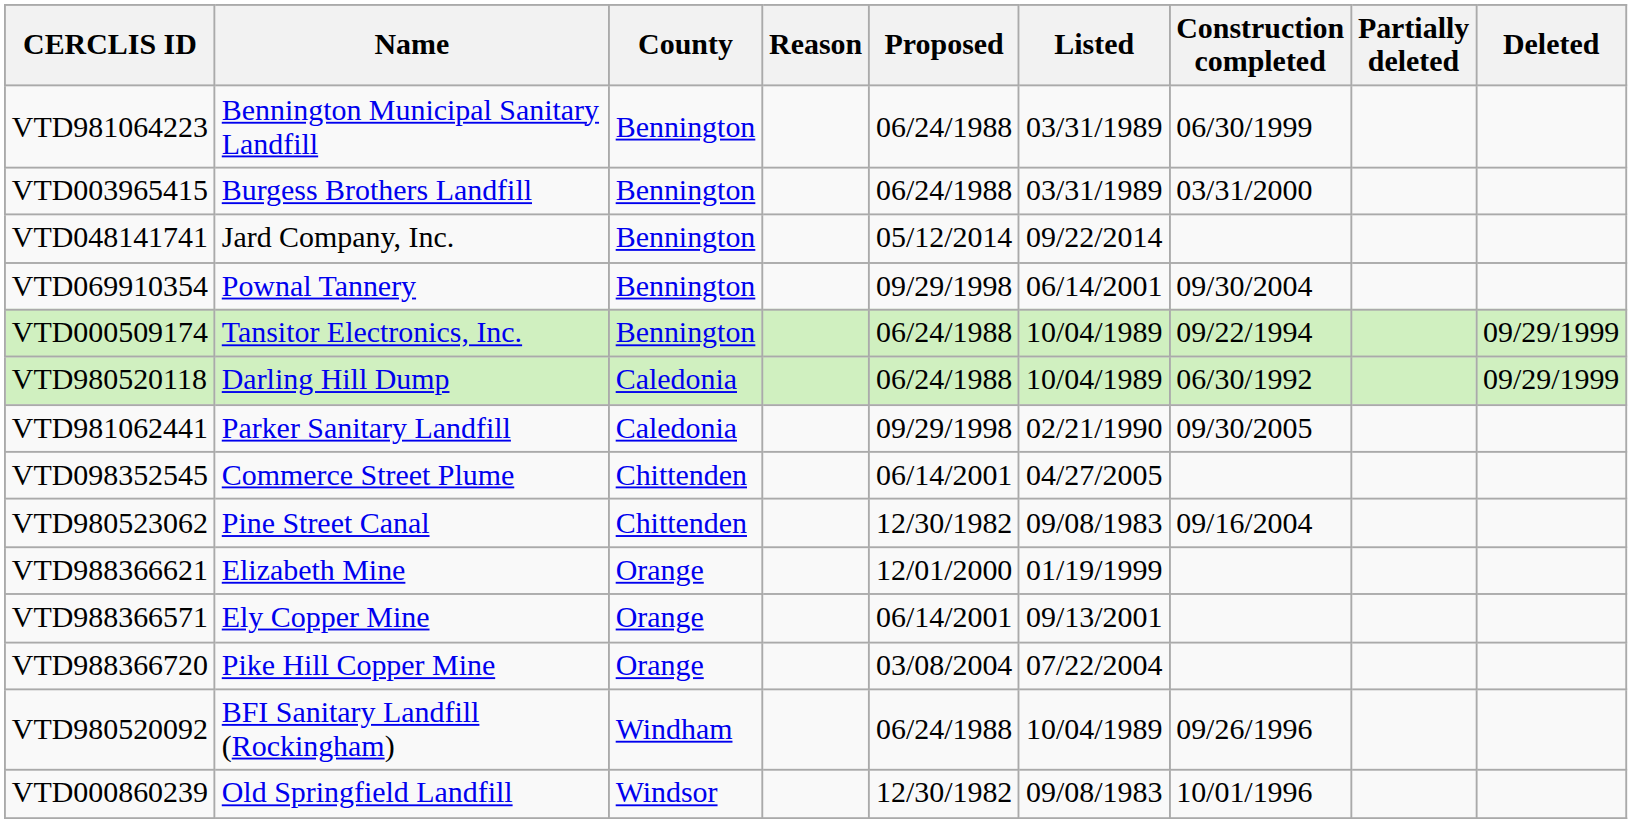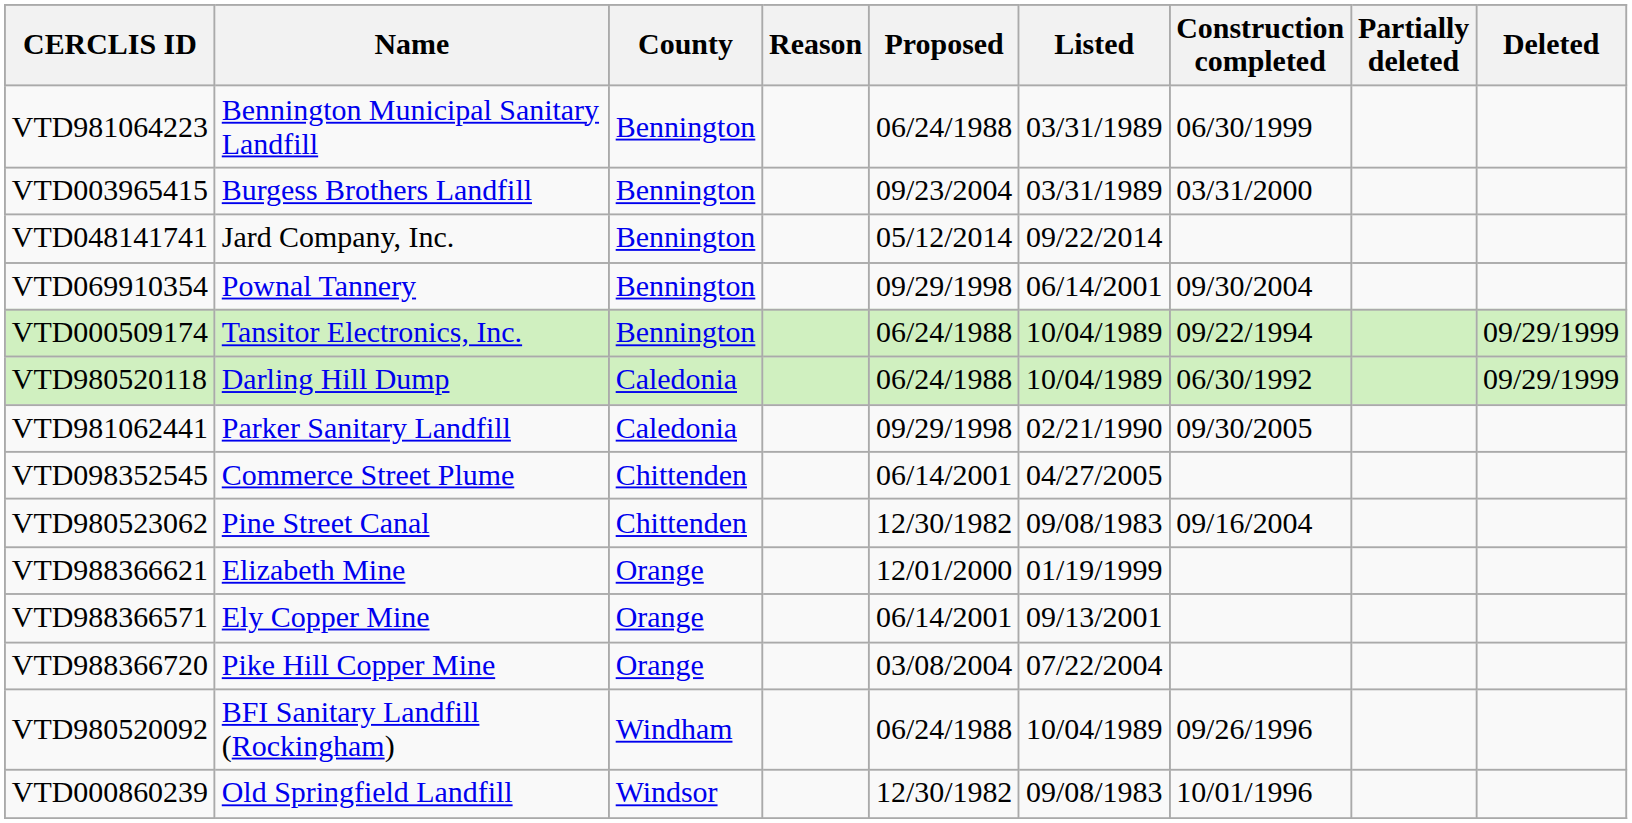VTD003965415 | Proposed: 06/24/1988 -> 09/23/2004
